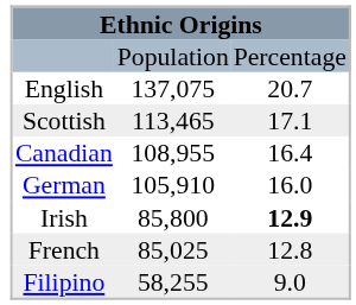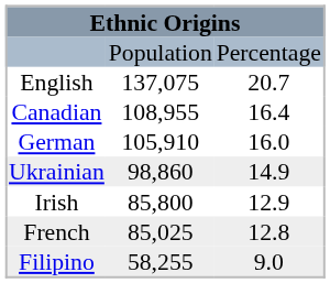- row: Scottish | 113,465 | 17.1
+ row: Ukrainian | 98,860 | 14.9
Irish | column 3: bold -> normal
